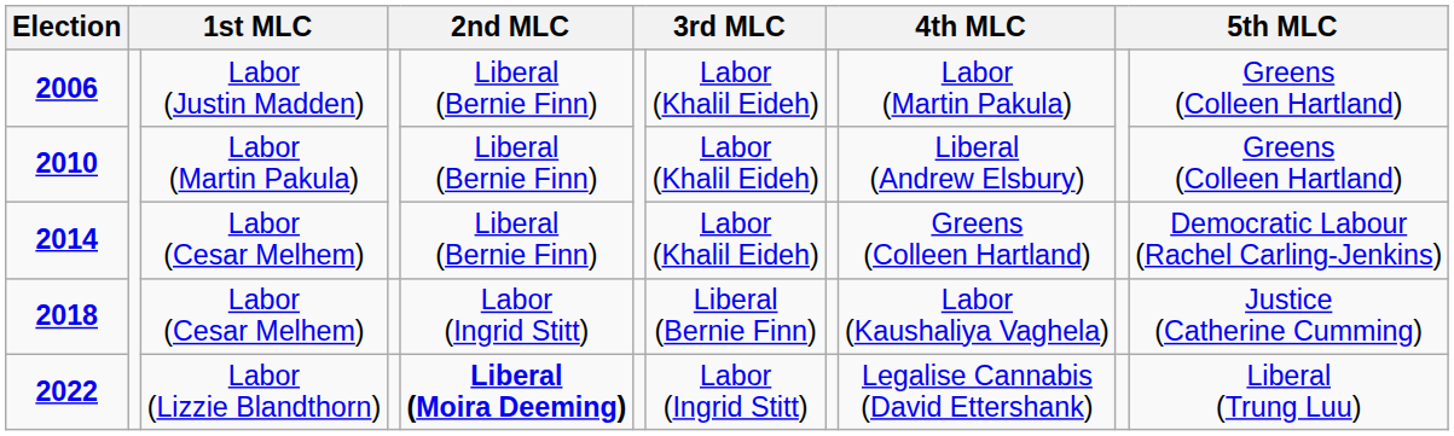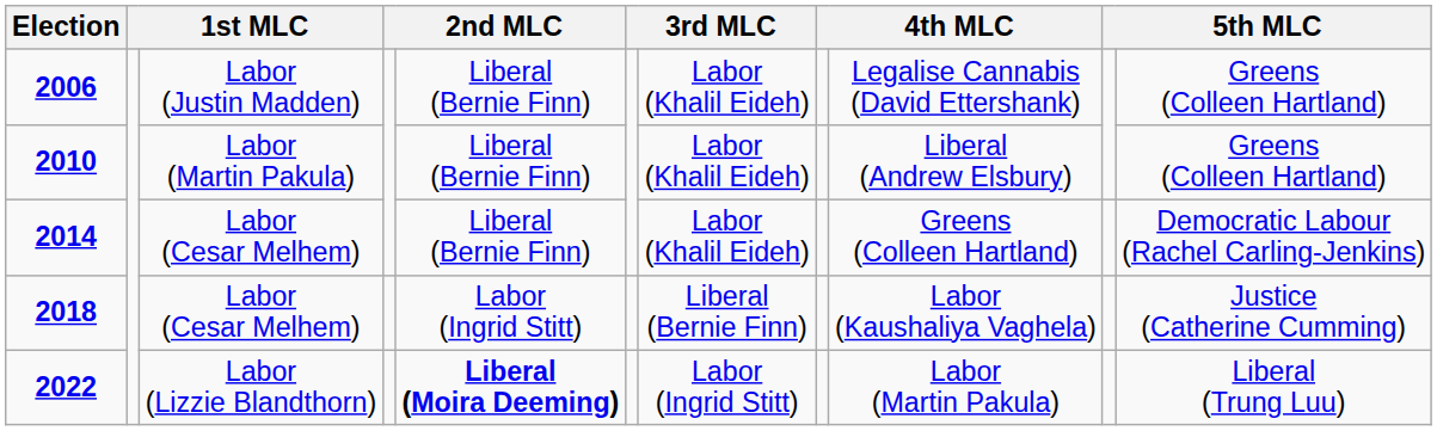2006 | column 9: Labor (Martin Pakula) -> Legalise Cannabis (David Ettershank)
2022 | column 9: Legalise Cannabis (David Ettershank) -> Labor (Martin Pakula)
